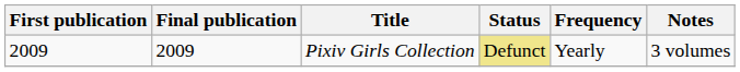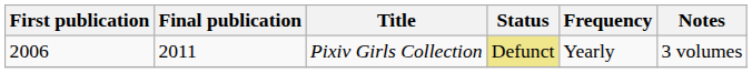Pixiv Girls Collection | First publication: 2009 -> 2006
Pixiv Girls Collection | Final publication: 2009 -> 2011
